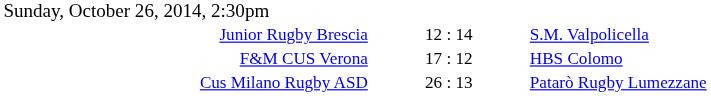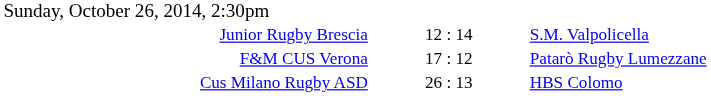F&M CUS Verona | column 3: HBS Colomo -> Patarò Rugby Lumezzane
Cus Milano Rugby ASD | column 3: Patarò Rugby Lumezzane -> HBS Colomo
